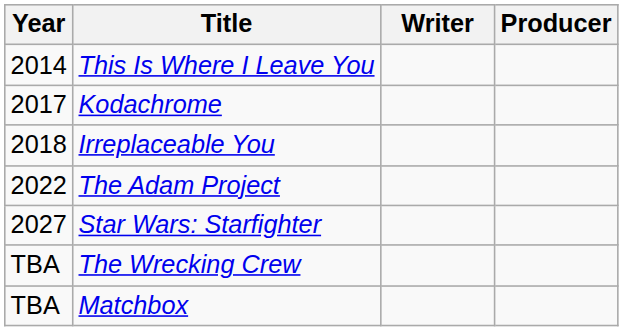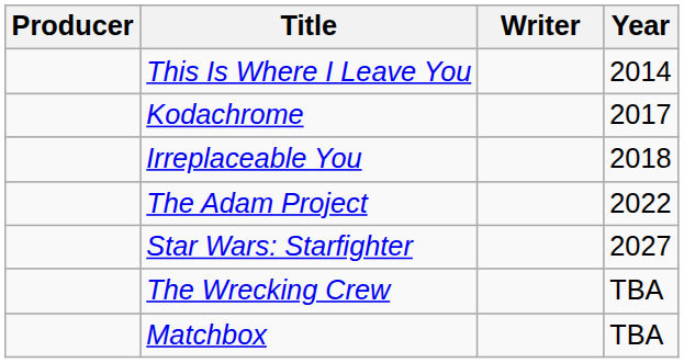columns swapped: Year <-> Producer
